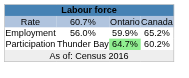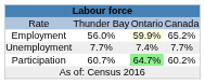Rate | column 2: 60.7% -> Thunder Bay
Employment | column 3: no background -> lightyellow background
+ row: Unemployment | 7.7% | 7.4% | 7.7%
Participation | column 2: Thunder Bay -> 60.7%
